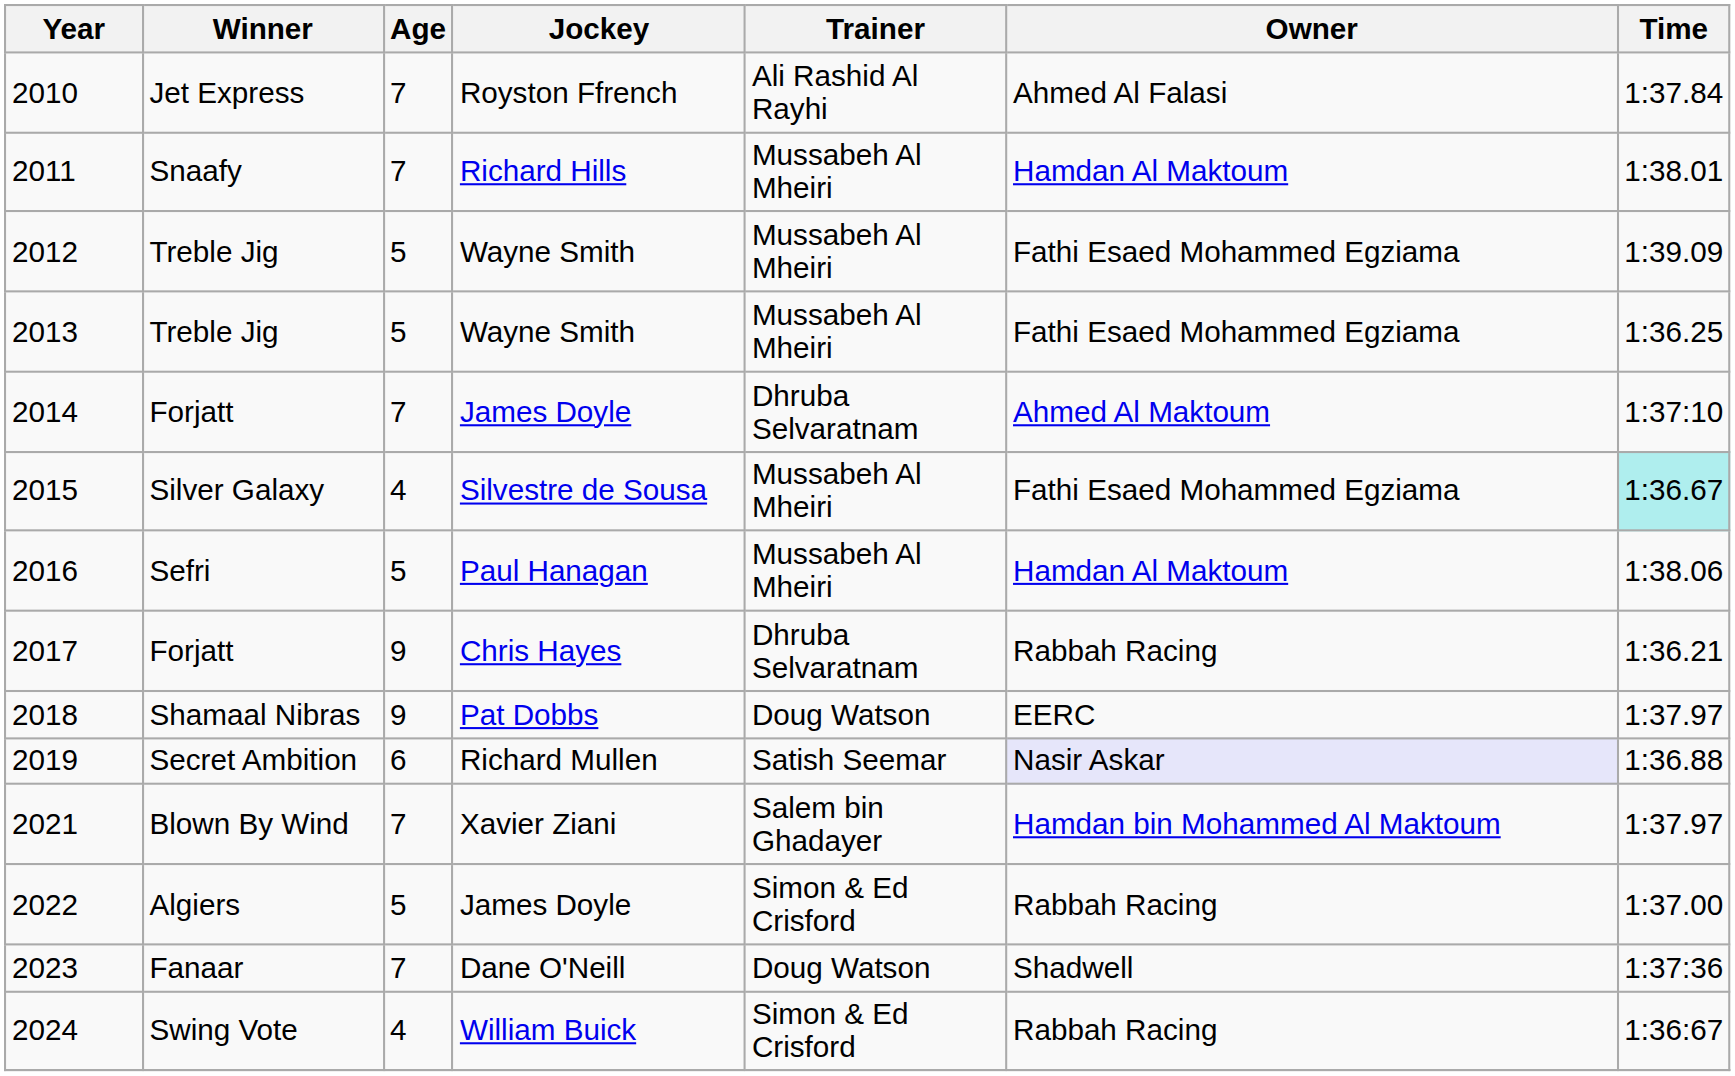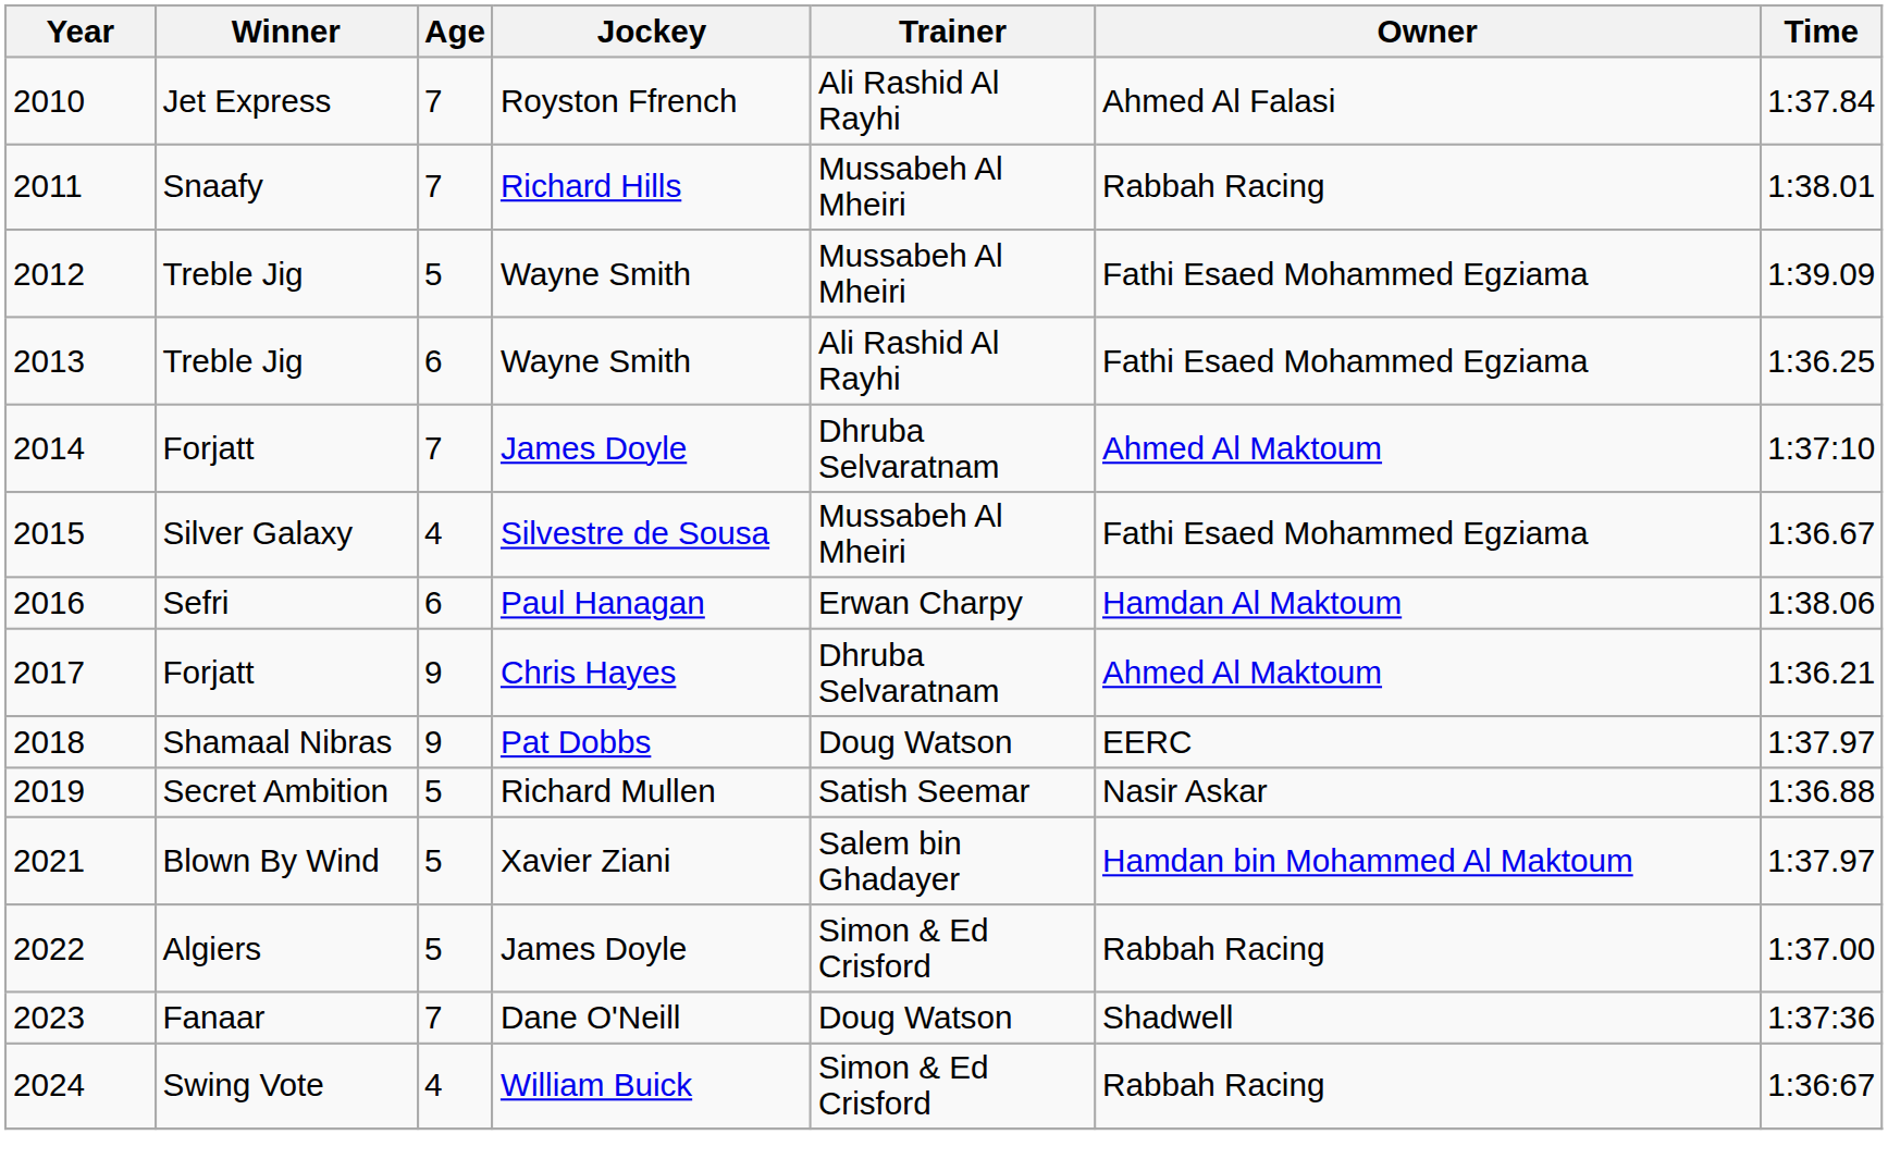2011 | Owner: Hamdan Al Maktoum -> Rabbah Racing
2013 | Age: 5 -> 6
2013 | Trainer: Mussabeh Al Mheiri -> Ali Rashid Al Rayhi
2015 | Time: paleturquoise background -> no background
2016 | Age: 5 -> 6
2016 | Trainer: Mussabeh Al Mheiri -> Erwan Charpy
2017 | Owner: Rabbah Racing -> Ahmed Al Maktoum
2019 | Age: 6 -> 5
2019 | Owner: lavender background -> no background
2021 | Age: 7 -> 5
